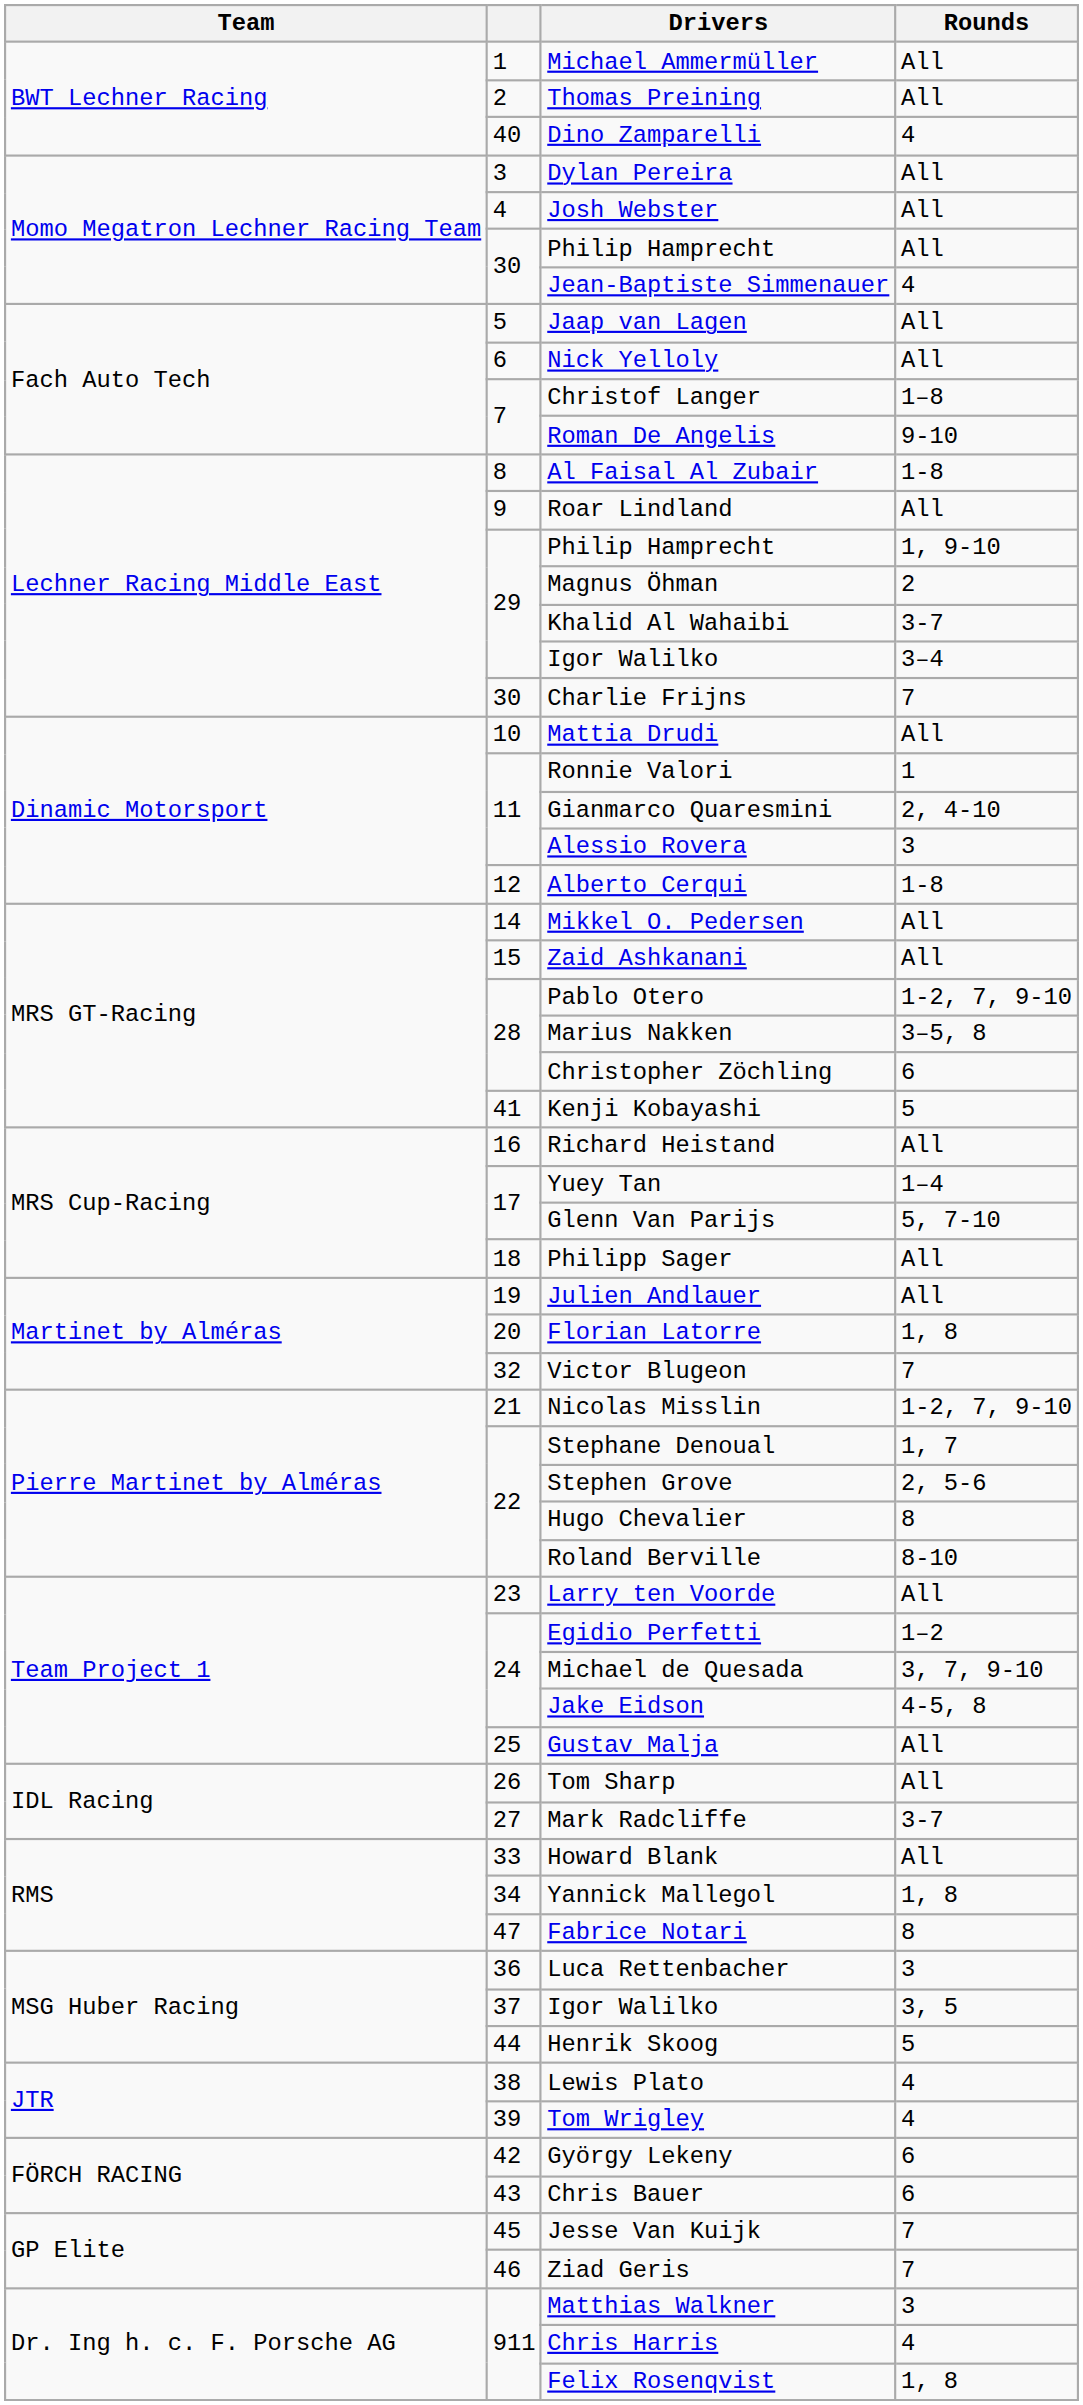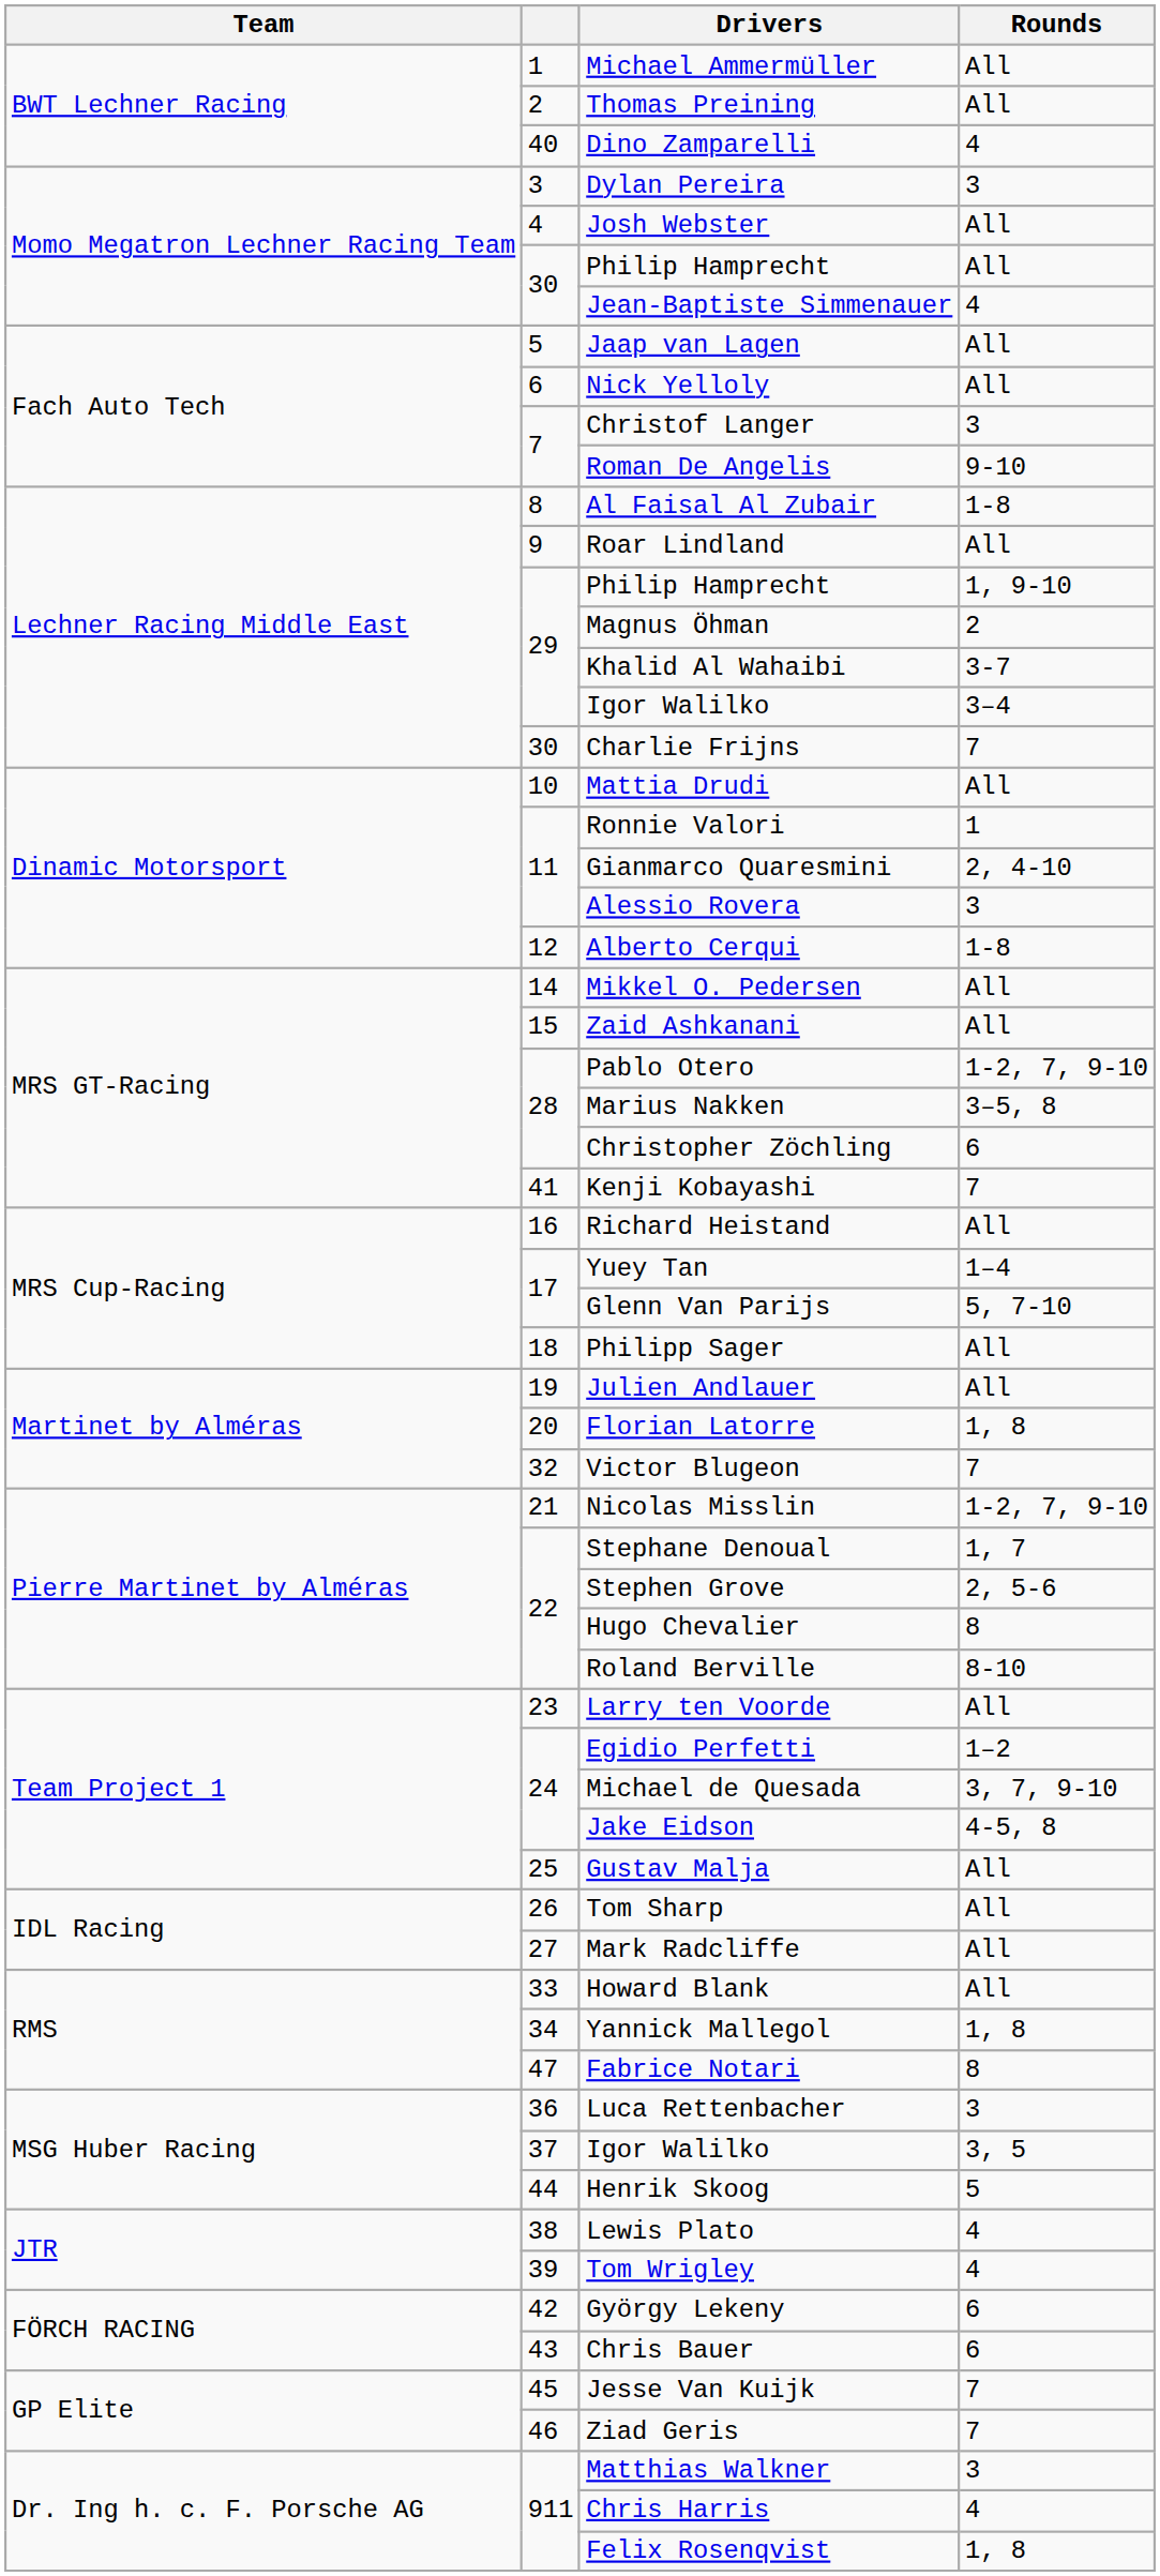Dylan Pereira | Rounds: All -> 3
Christof Langer | Rounds: 1–8 -> 3
Kenji Kobayashi | Rounds: 5 -> 7
Mark Radcliffe | Rounds: 3-7 -> All
